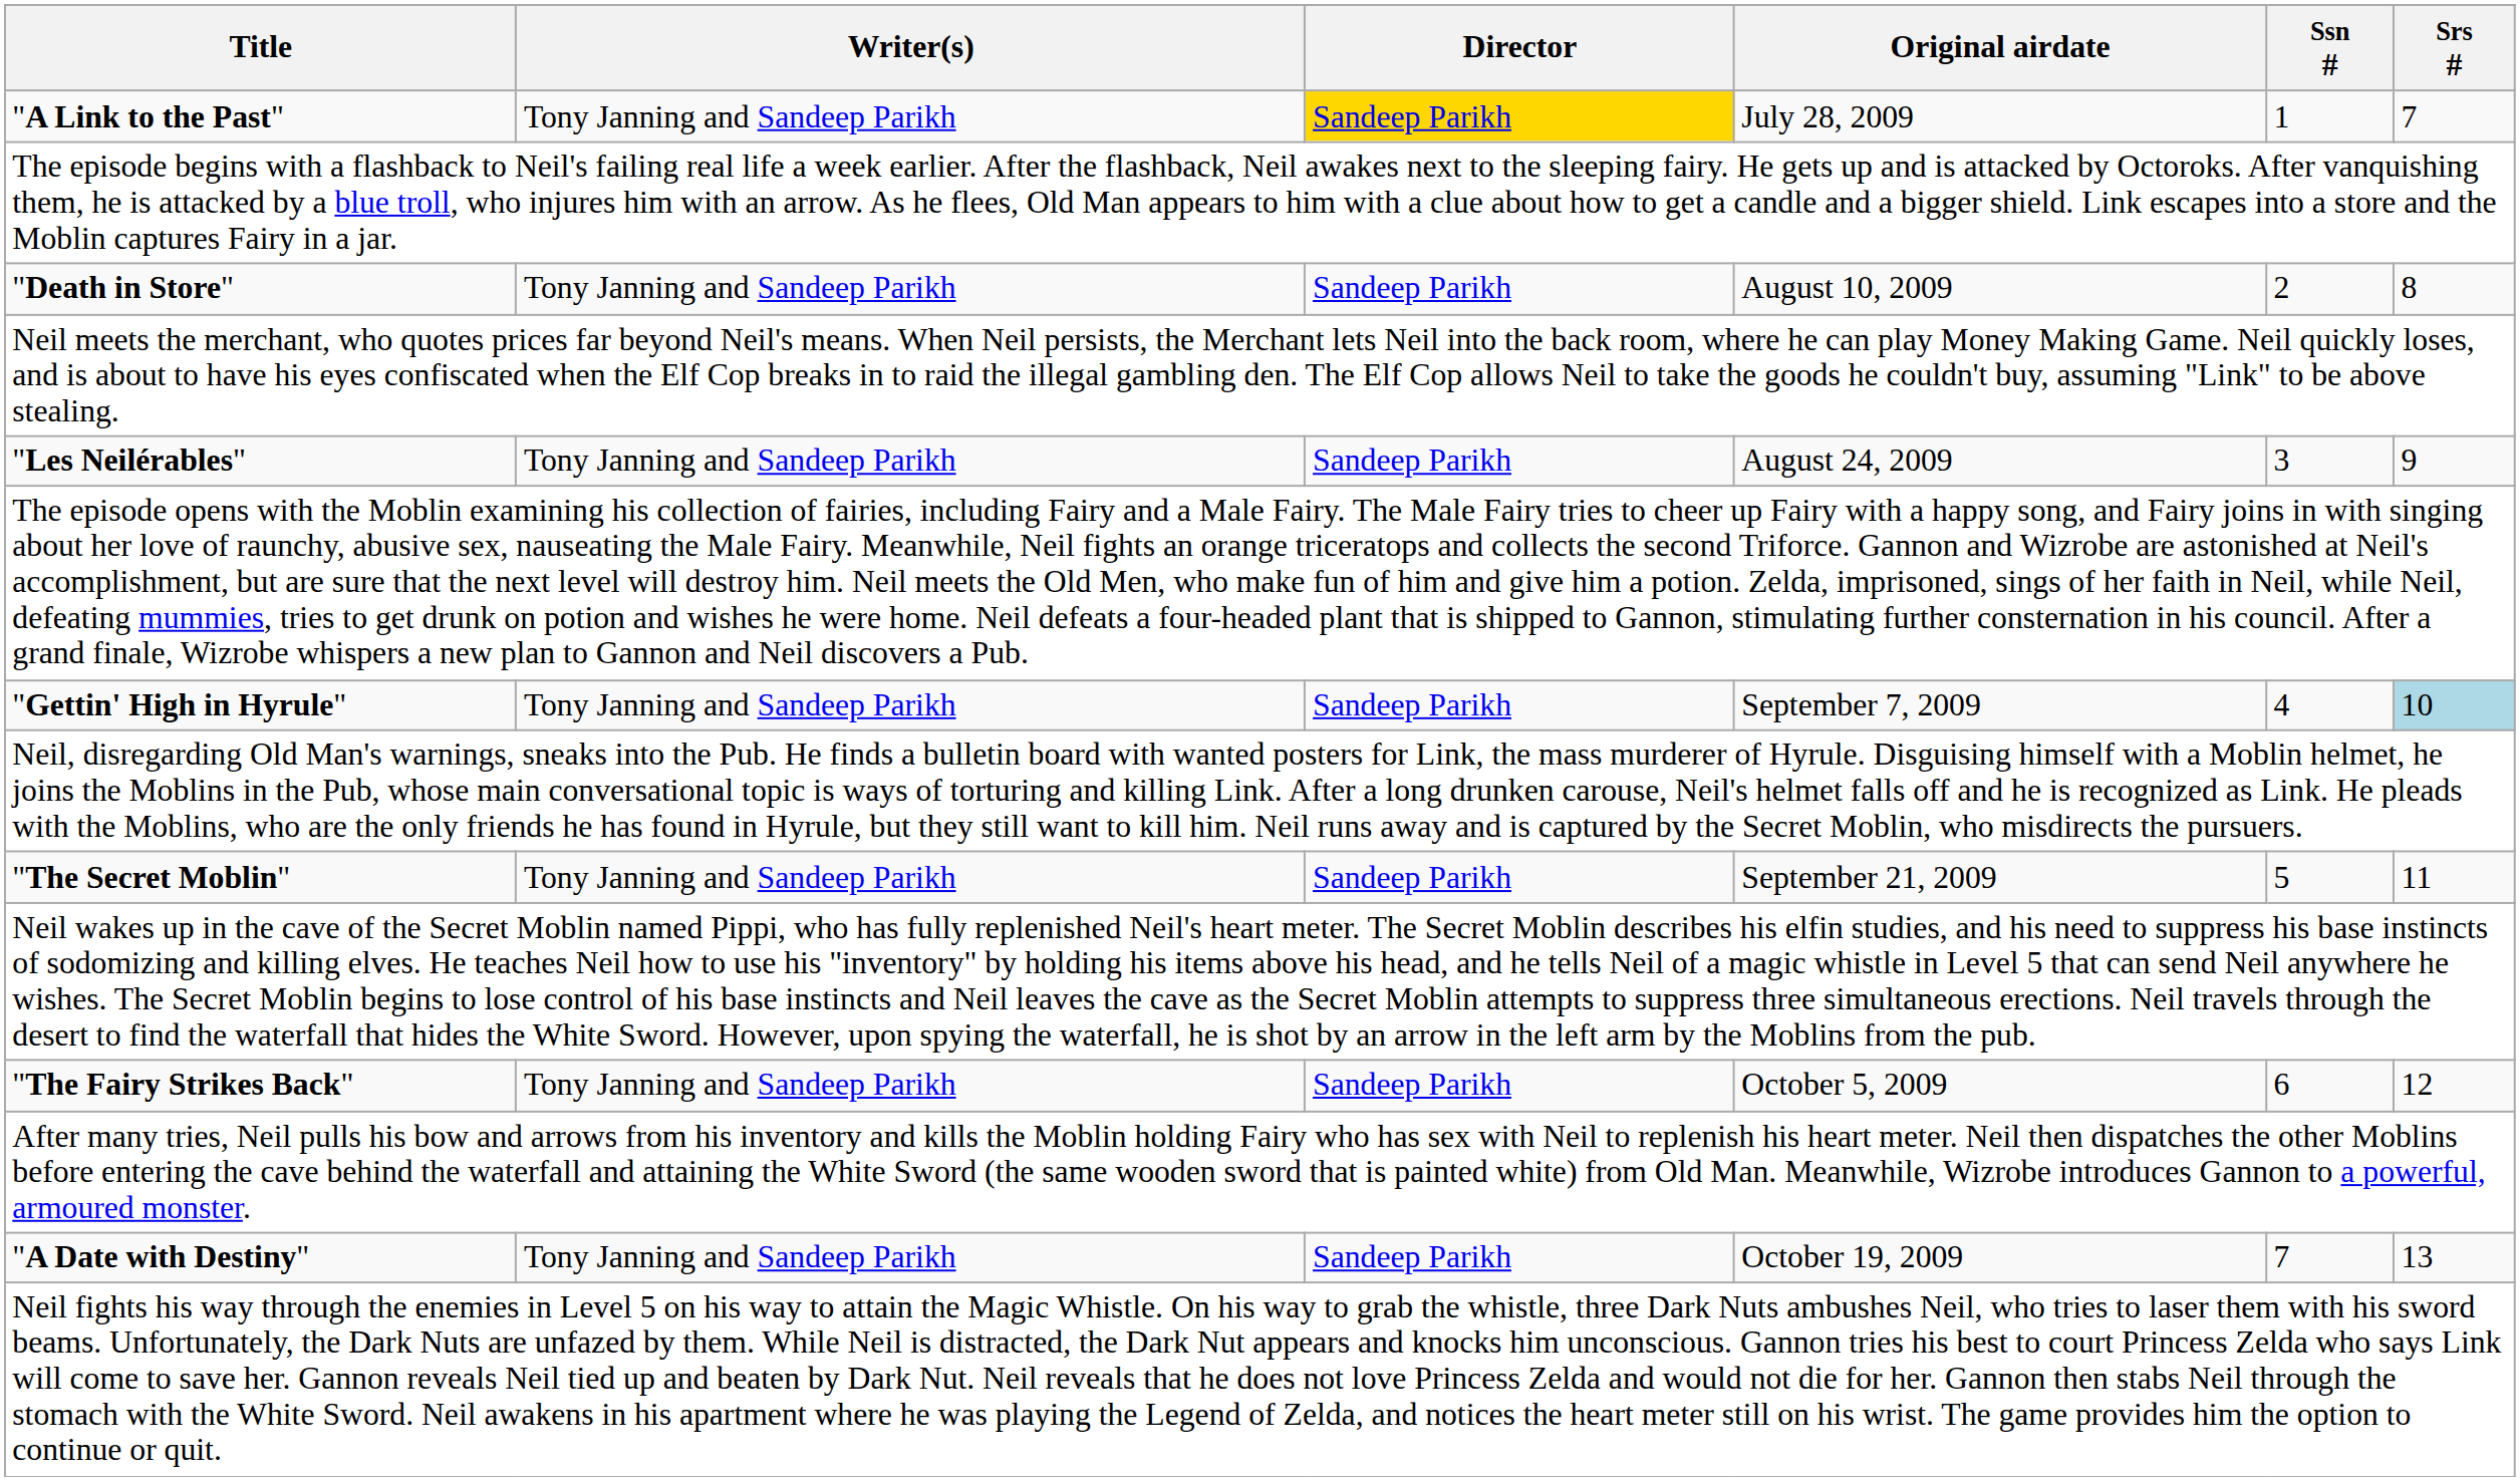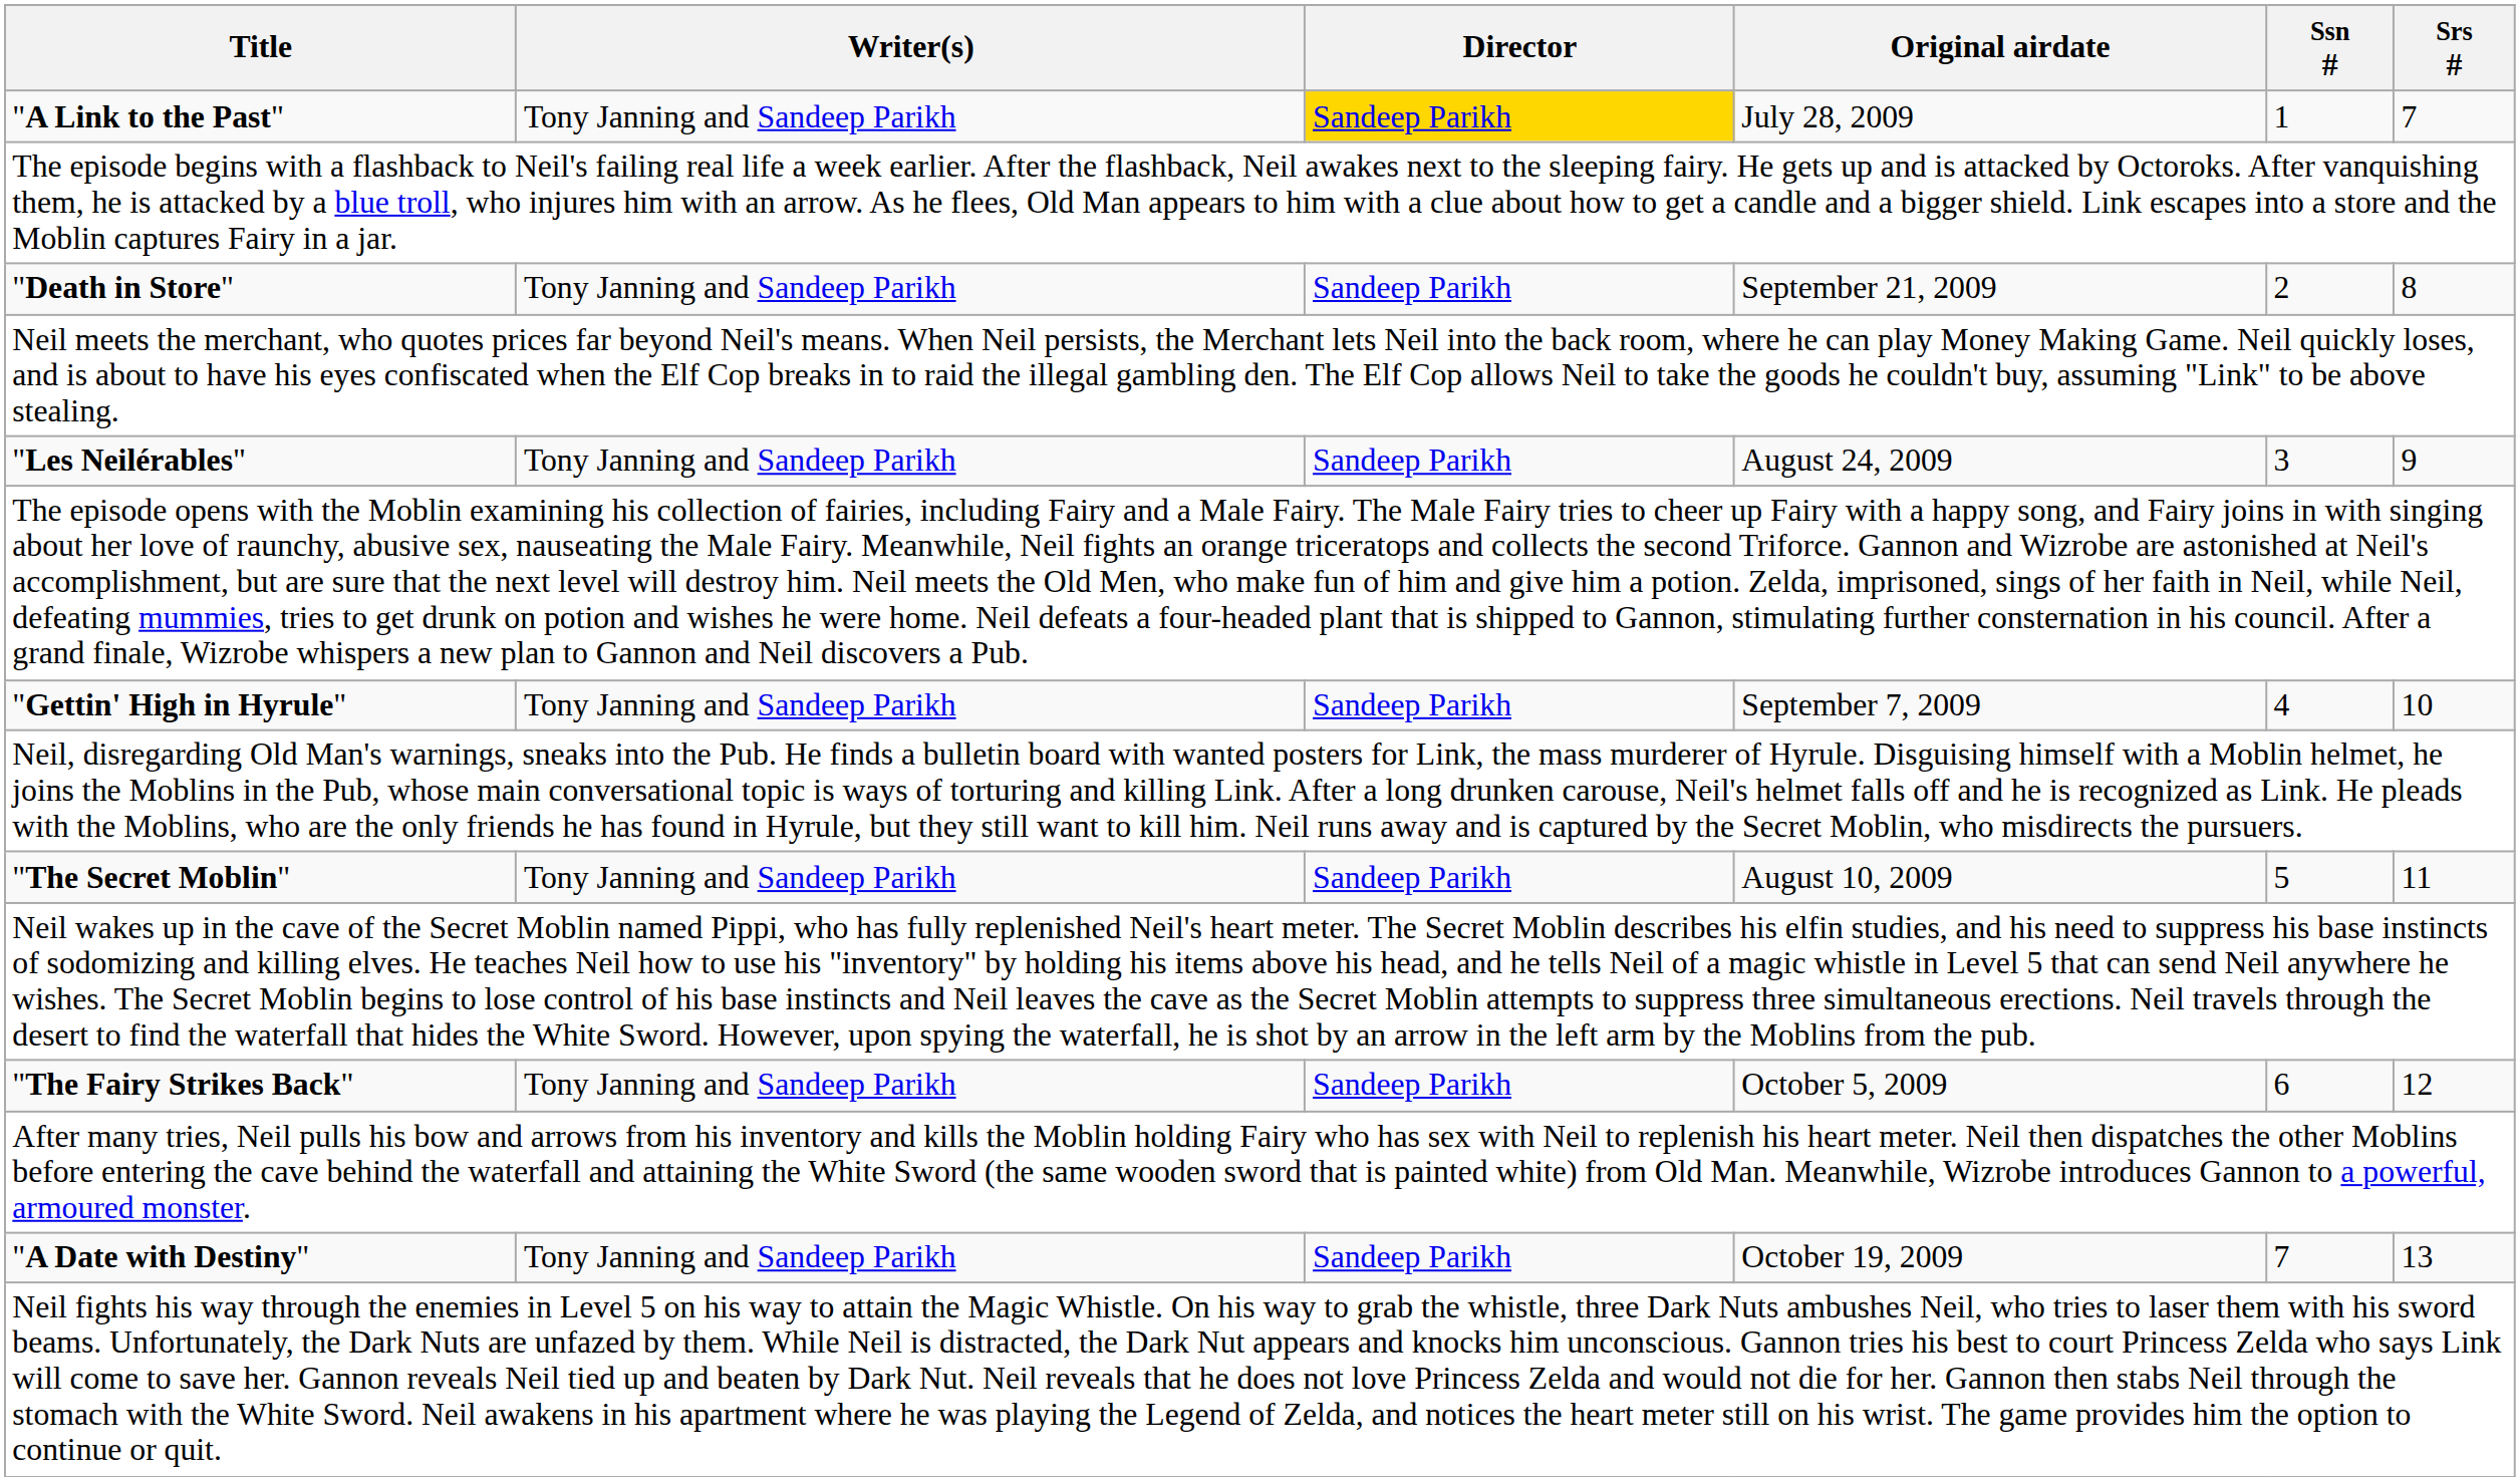"Death in Store" | Original airdate: August 10, 2009 -> September 21, 2009
"Gettin' High in Hyrule" | Srs #: lightblue background -> no background
"The Secret Moblin" | Original airdate: September 21, 2009 -> August 10, 2009
